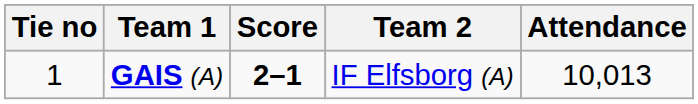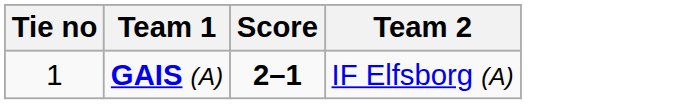- column: Attendance | 10,013
